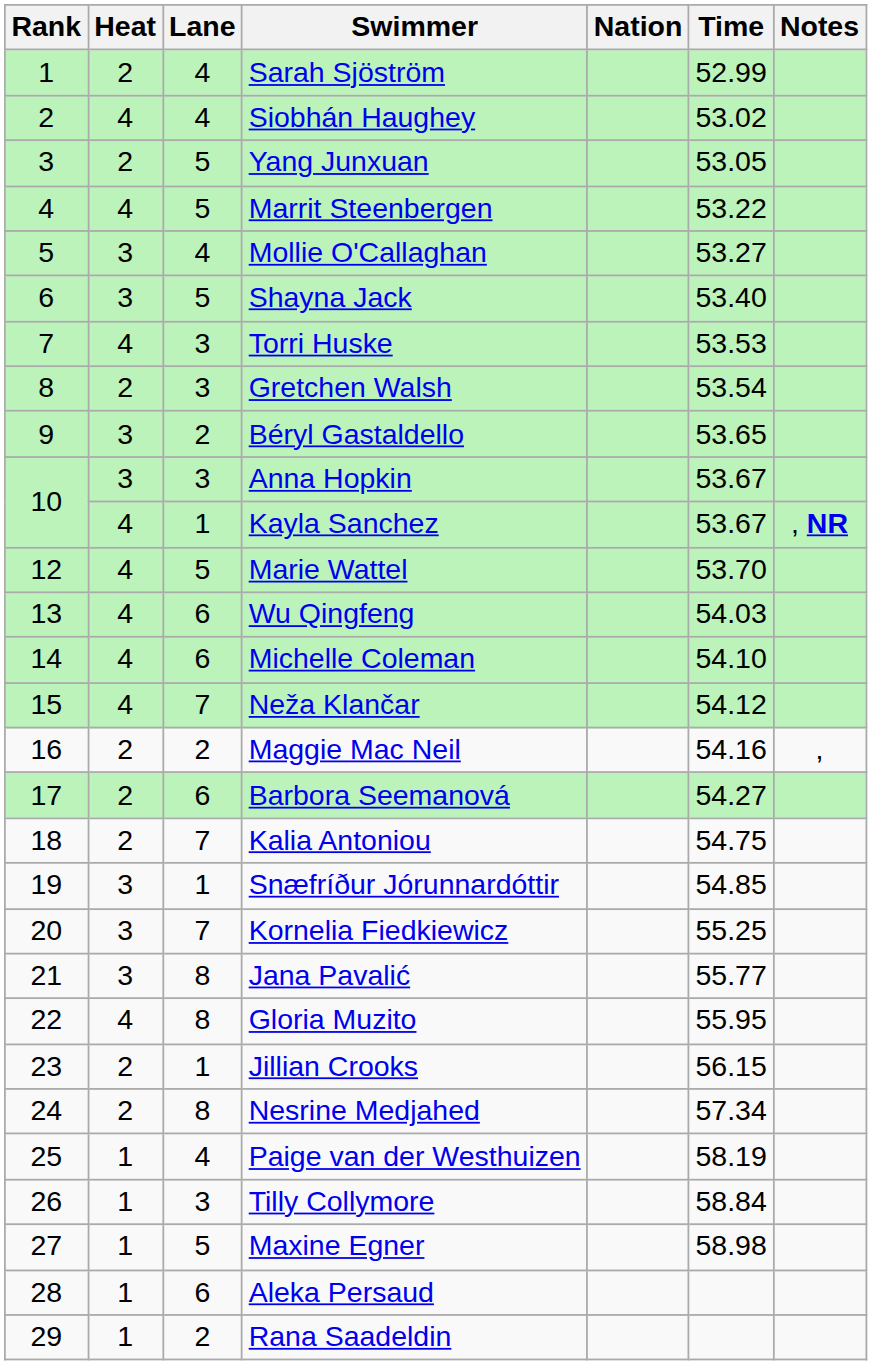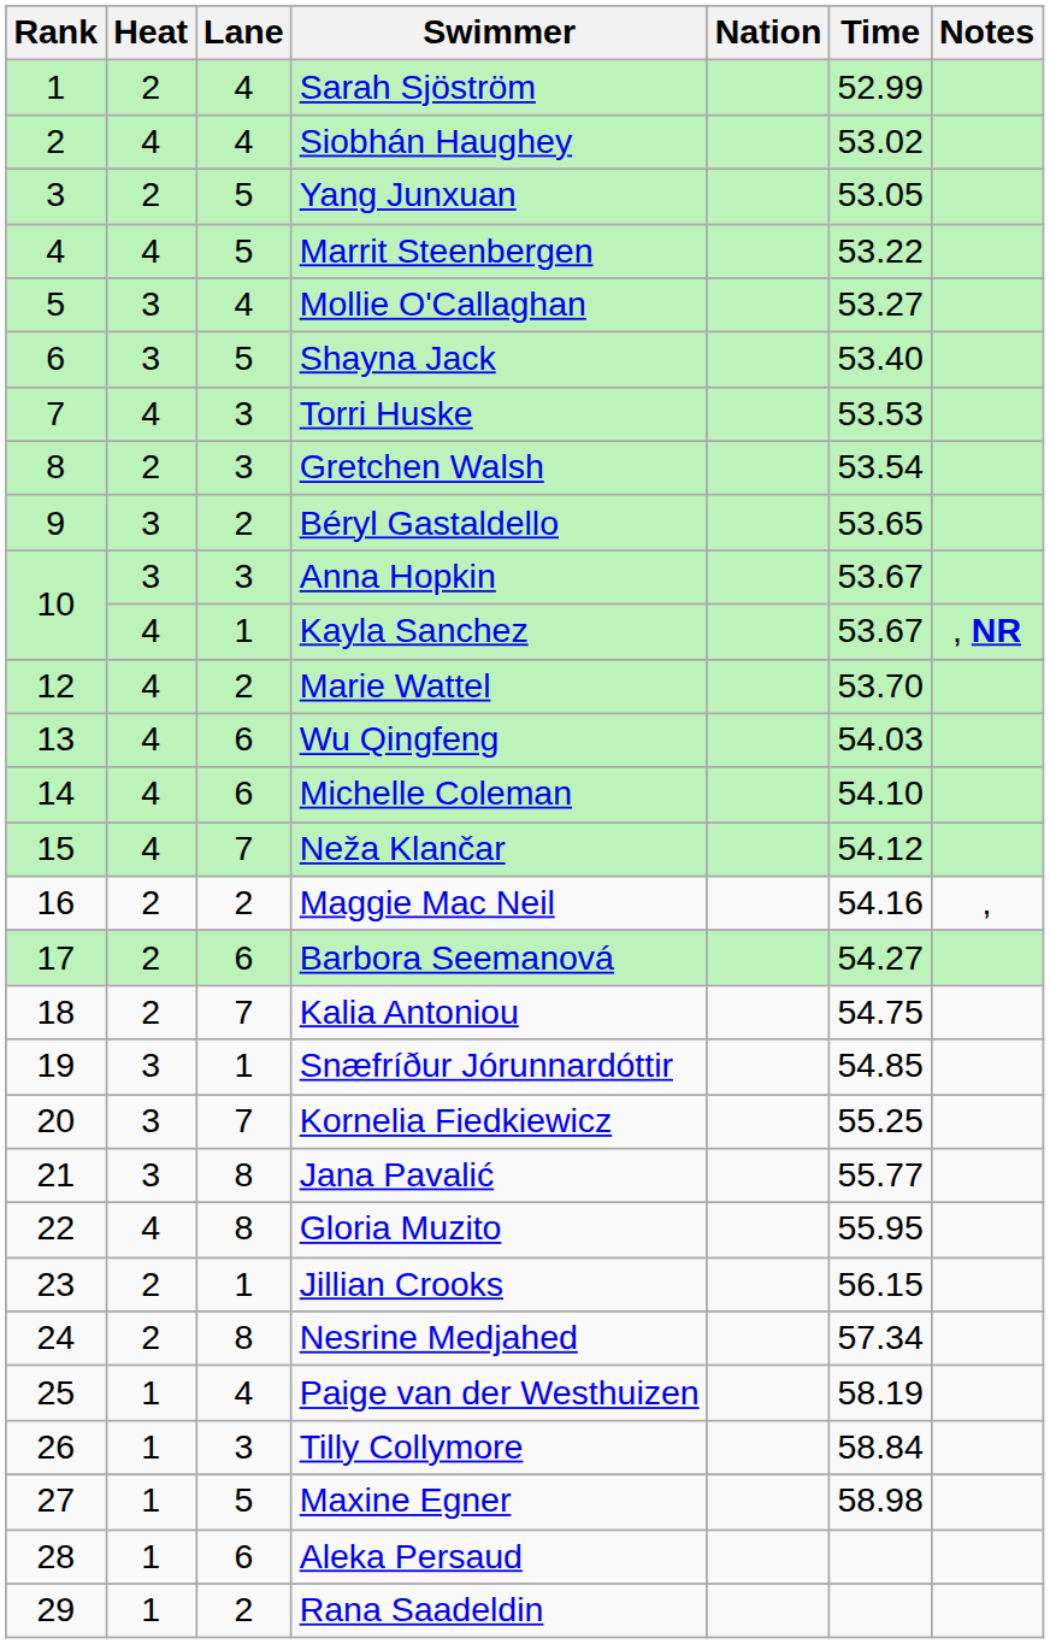Marie Wattel | Lane: 5 -> 2
